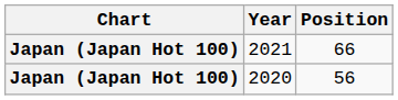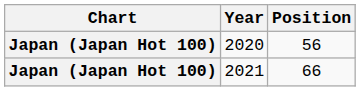rows swapped: 2020 <-> 2021
